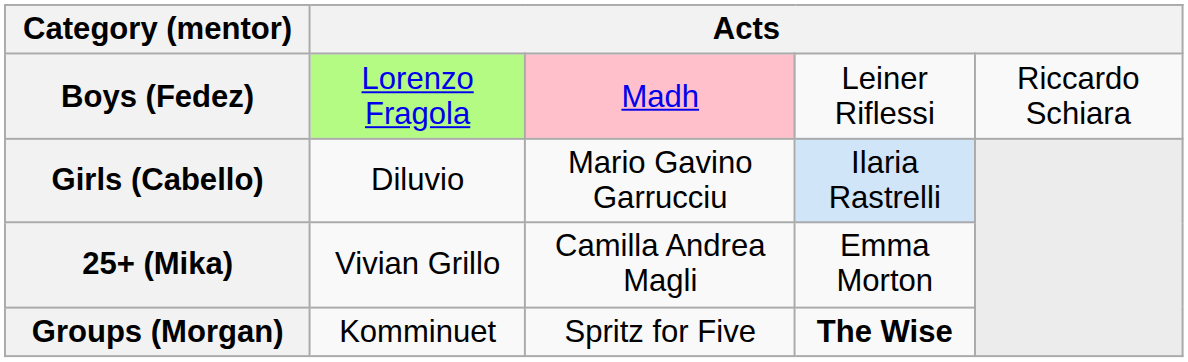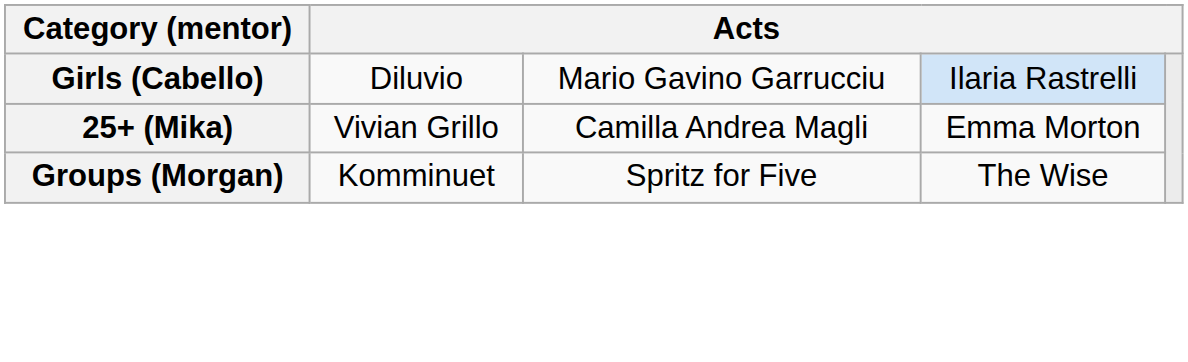- row: Boys (Fedez) | Lorenzo Fragola | Madh | Leiner Riflessi | Riccardo Schiara
Groups (Morgan) | column 4: bold -> normal
